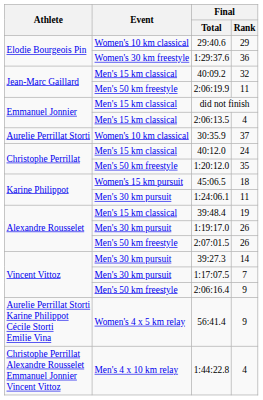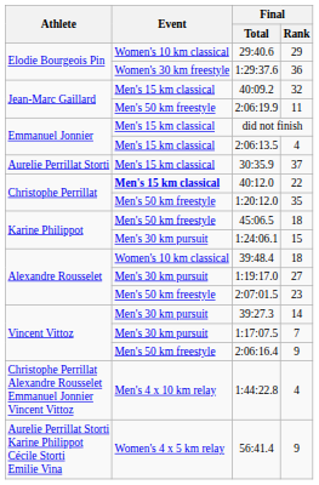30:35.9 | Event: Women's 10 km classical -> Men's 15 km classical
40:12.0 | Event: normal -> bold
40:12.0 | Final / Rank: 24 -> 22
45:06.5 | Event: Women's 15 km pursuit -> Men's 50 km freestyle
1:24:06.1 | Final / Rank: 11 -> 15
39:48.4 | Event: Men's 15 km classical -> Women's 10 km classical
39:48.4 | Final / Rank: 19 -> 18
1:19:17.0 | Final / Rank: 26 -> 27
2:07:01.5 | Final / Rank: 26 -> 23
rows swapped: 1:44:22.8 <-> 56:41.4
